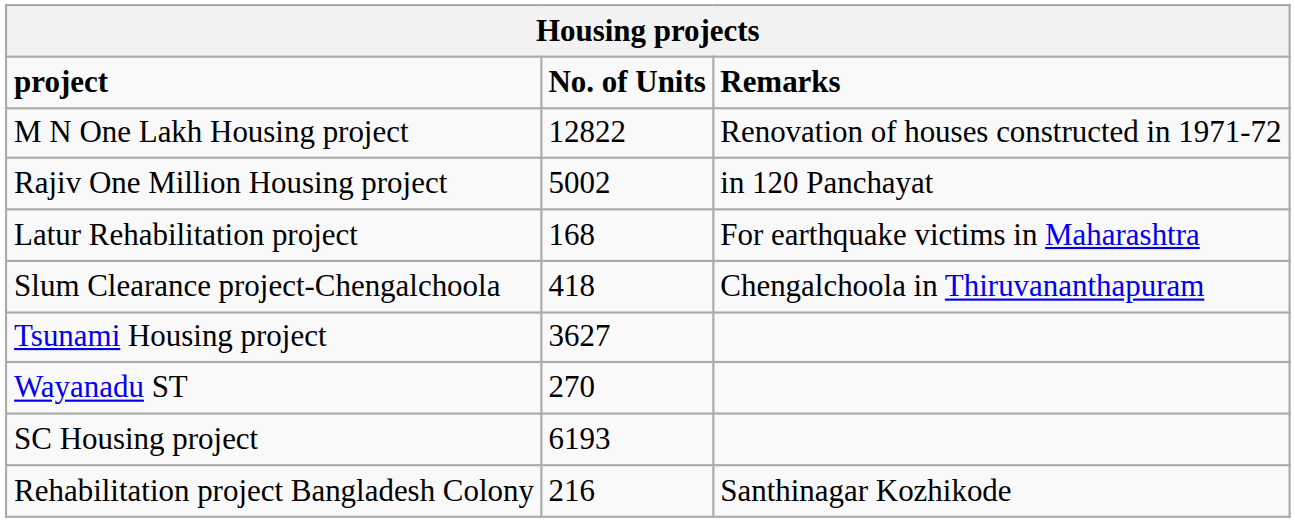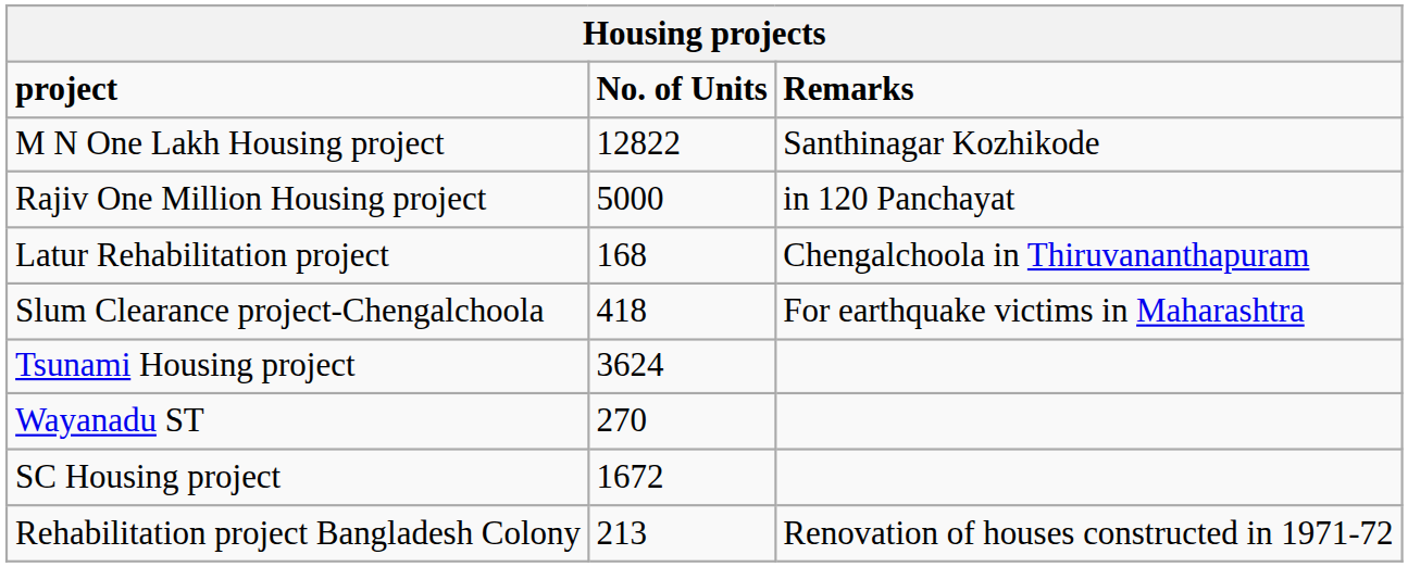M N One Lakh Housing project | Remarks: Renovation of houses constructed in 1971-72 -> Santhinagar Kozhikode
Rajiv One Million Housing project | No. of Units: 5002 -> 5000
Latur Rehabilitation project | Remarks: For earthquake victims in Maharashtra -> Chengalchoola in Thiruvananthapuram
Slum Clearance project-Chengalchoola | Remarks: Chengalchoola in Thiruvananthapuram -> For earthquake victims in Maharashtra
Tsunami Housing project | No. of Units: 3627 -> 3624
SC Housing project | No. of Units: 6193 -> 1672
Rehabilitation project Bangladesh Colony | No. of Units: 216 -> 213
Rehabilitation project Bangladesh Colony | Remarks: Santhinagar Kozhikode -> Renovation of houses constructed in 1971-72
